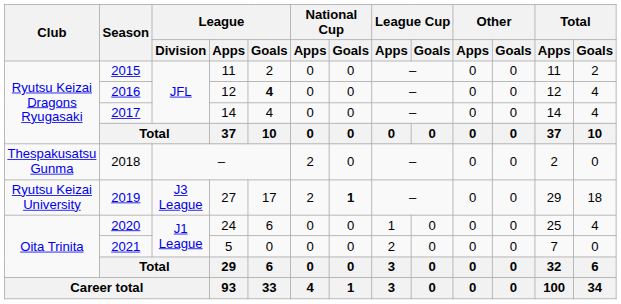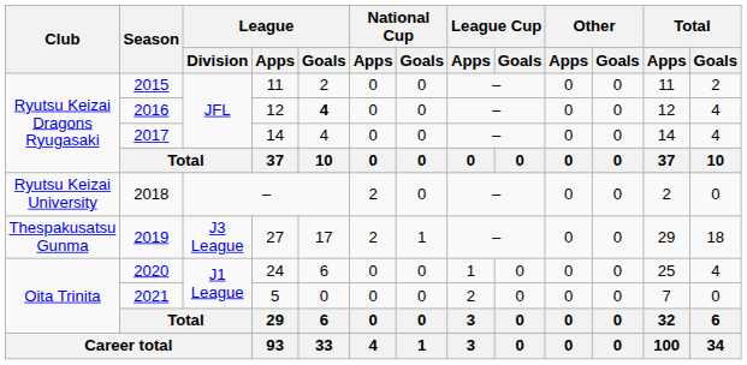2018 | Club: Thespakusatsu Gunma -> Ryutsu Keizai University
2019 | Club: Ryutsu Keizai University -> Thespakusatsu Gunma
2019 | National Cup / Goals: bold -> normal
